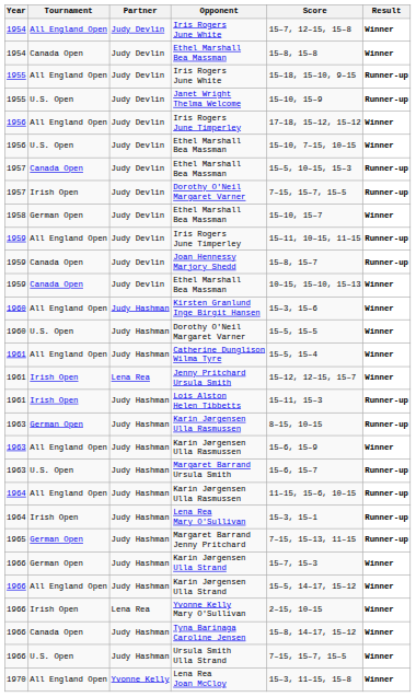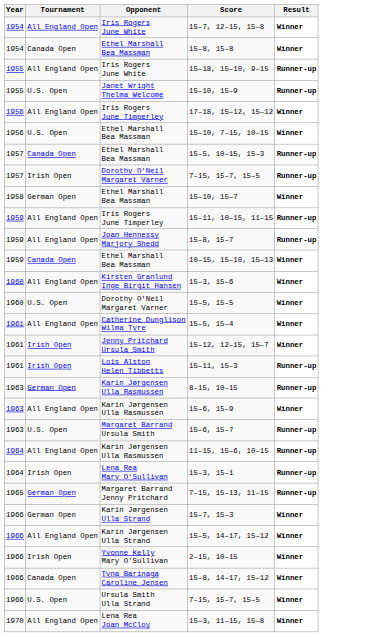- column: Partner | Judy Devlin | Judy Devlin | Judy Devlin | Judy Devlin | Judy Devlin | Judy Devlin | Judy Devlin | Judy Devlin | Judy Devlin | Judy Devlin | Judy Devlin | Judy Devlin | Judy Hashman | Judy Hashman | Judy Hashman | Lena Rea | Judy Hashman | Judy Hashman | Judy Hashman | Judy Hashman | Judy Hashman | Judy Hashman | Judy Hashman | Judy Hashman | Judy Hashman | Lena Rea | Judy Hashman | Judy Hashman | Yvonne Kelly
Joan Hennessy Marjory Shedd | Tournament: Canada Open -> All England Open
